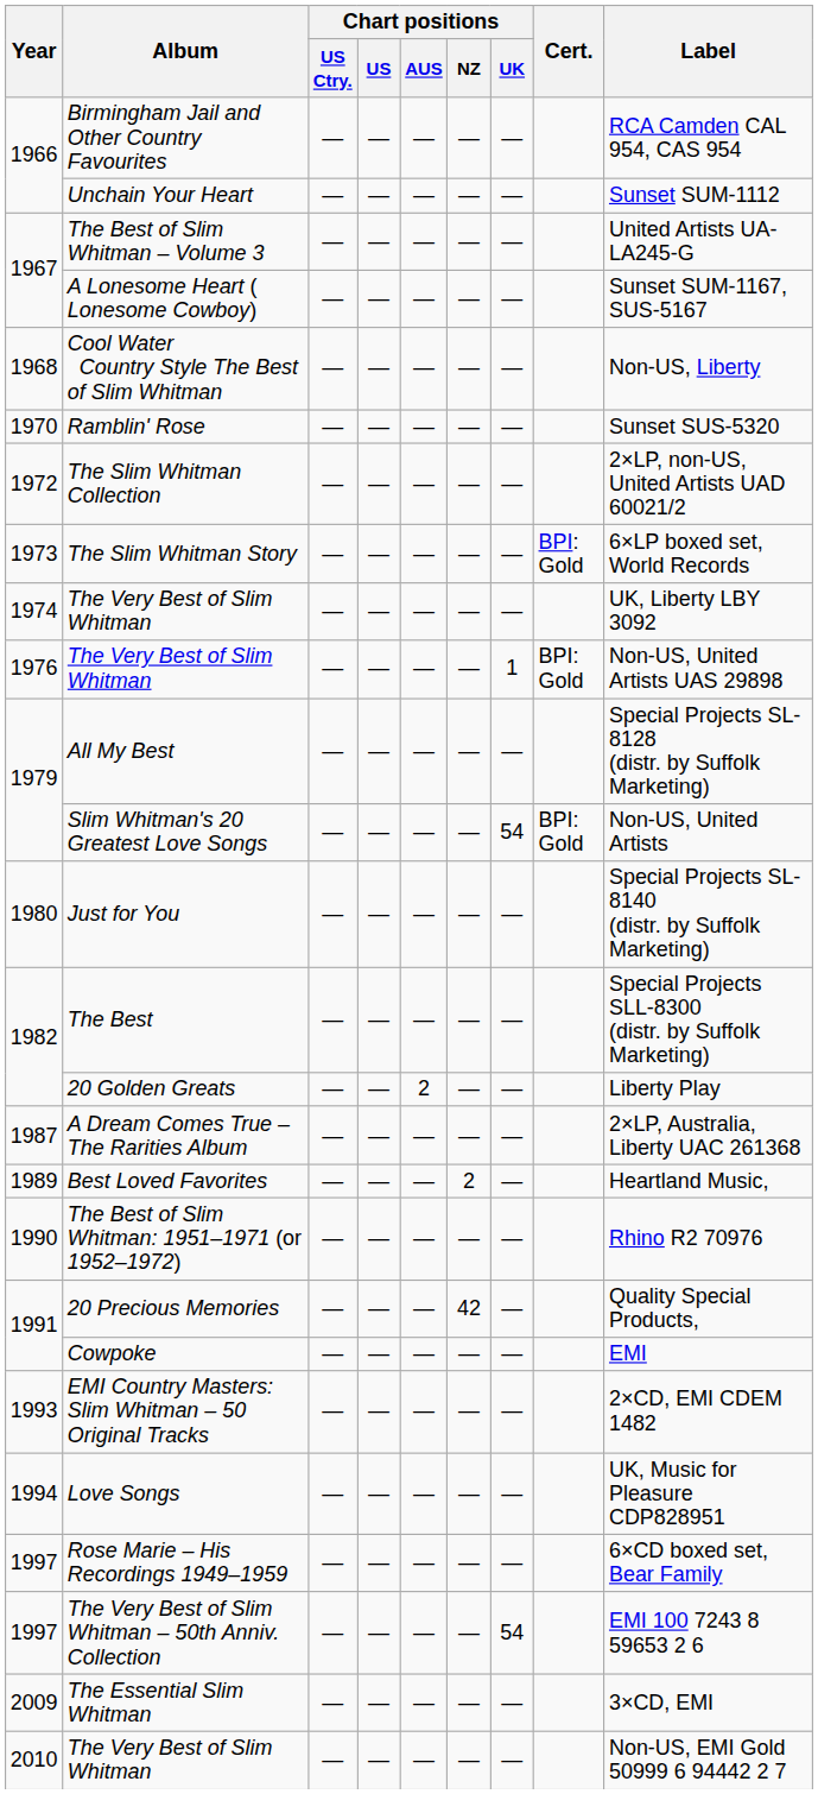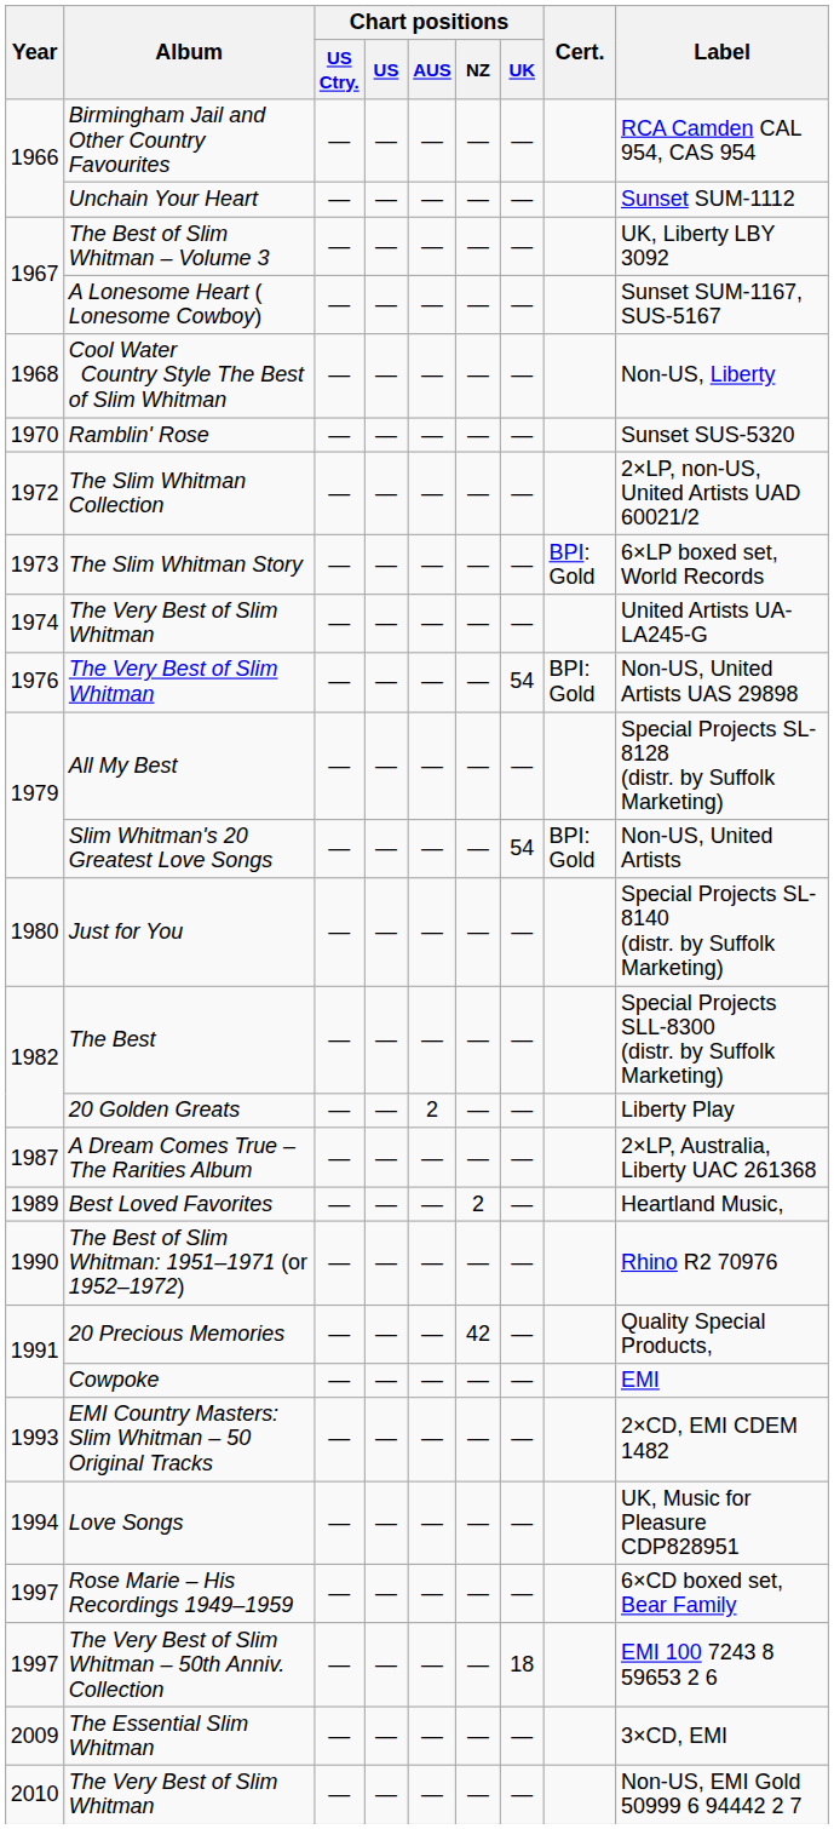The Best of Slim Whitman – Volume 3 | Label: United Artists UA-LA245-G -> UK, Liberty LBY 3092
1974 / The Very Best of Slim Whitman | Label: UK, Liberty LBY 3092 -> United Artists UA-LA245-G
1976 / The Very Best of Slim Whitman | Chart positions / UK: 1 -> 54
The Very Best of Slim Whitman – 50th Anniv. Collection | Chart positions / UK: 54 -> 18
